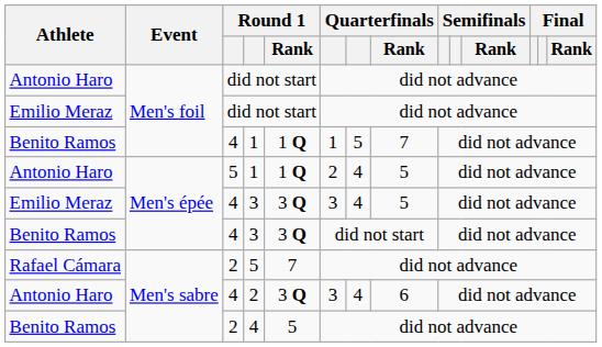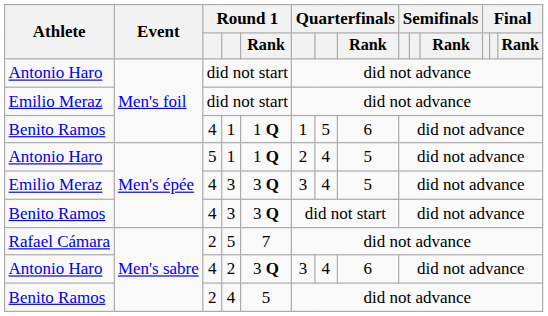Benito Ramos / 1 | Quarterfinals / Rank: 7 -> 6
